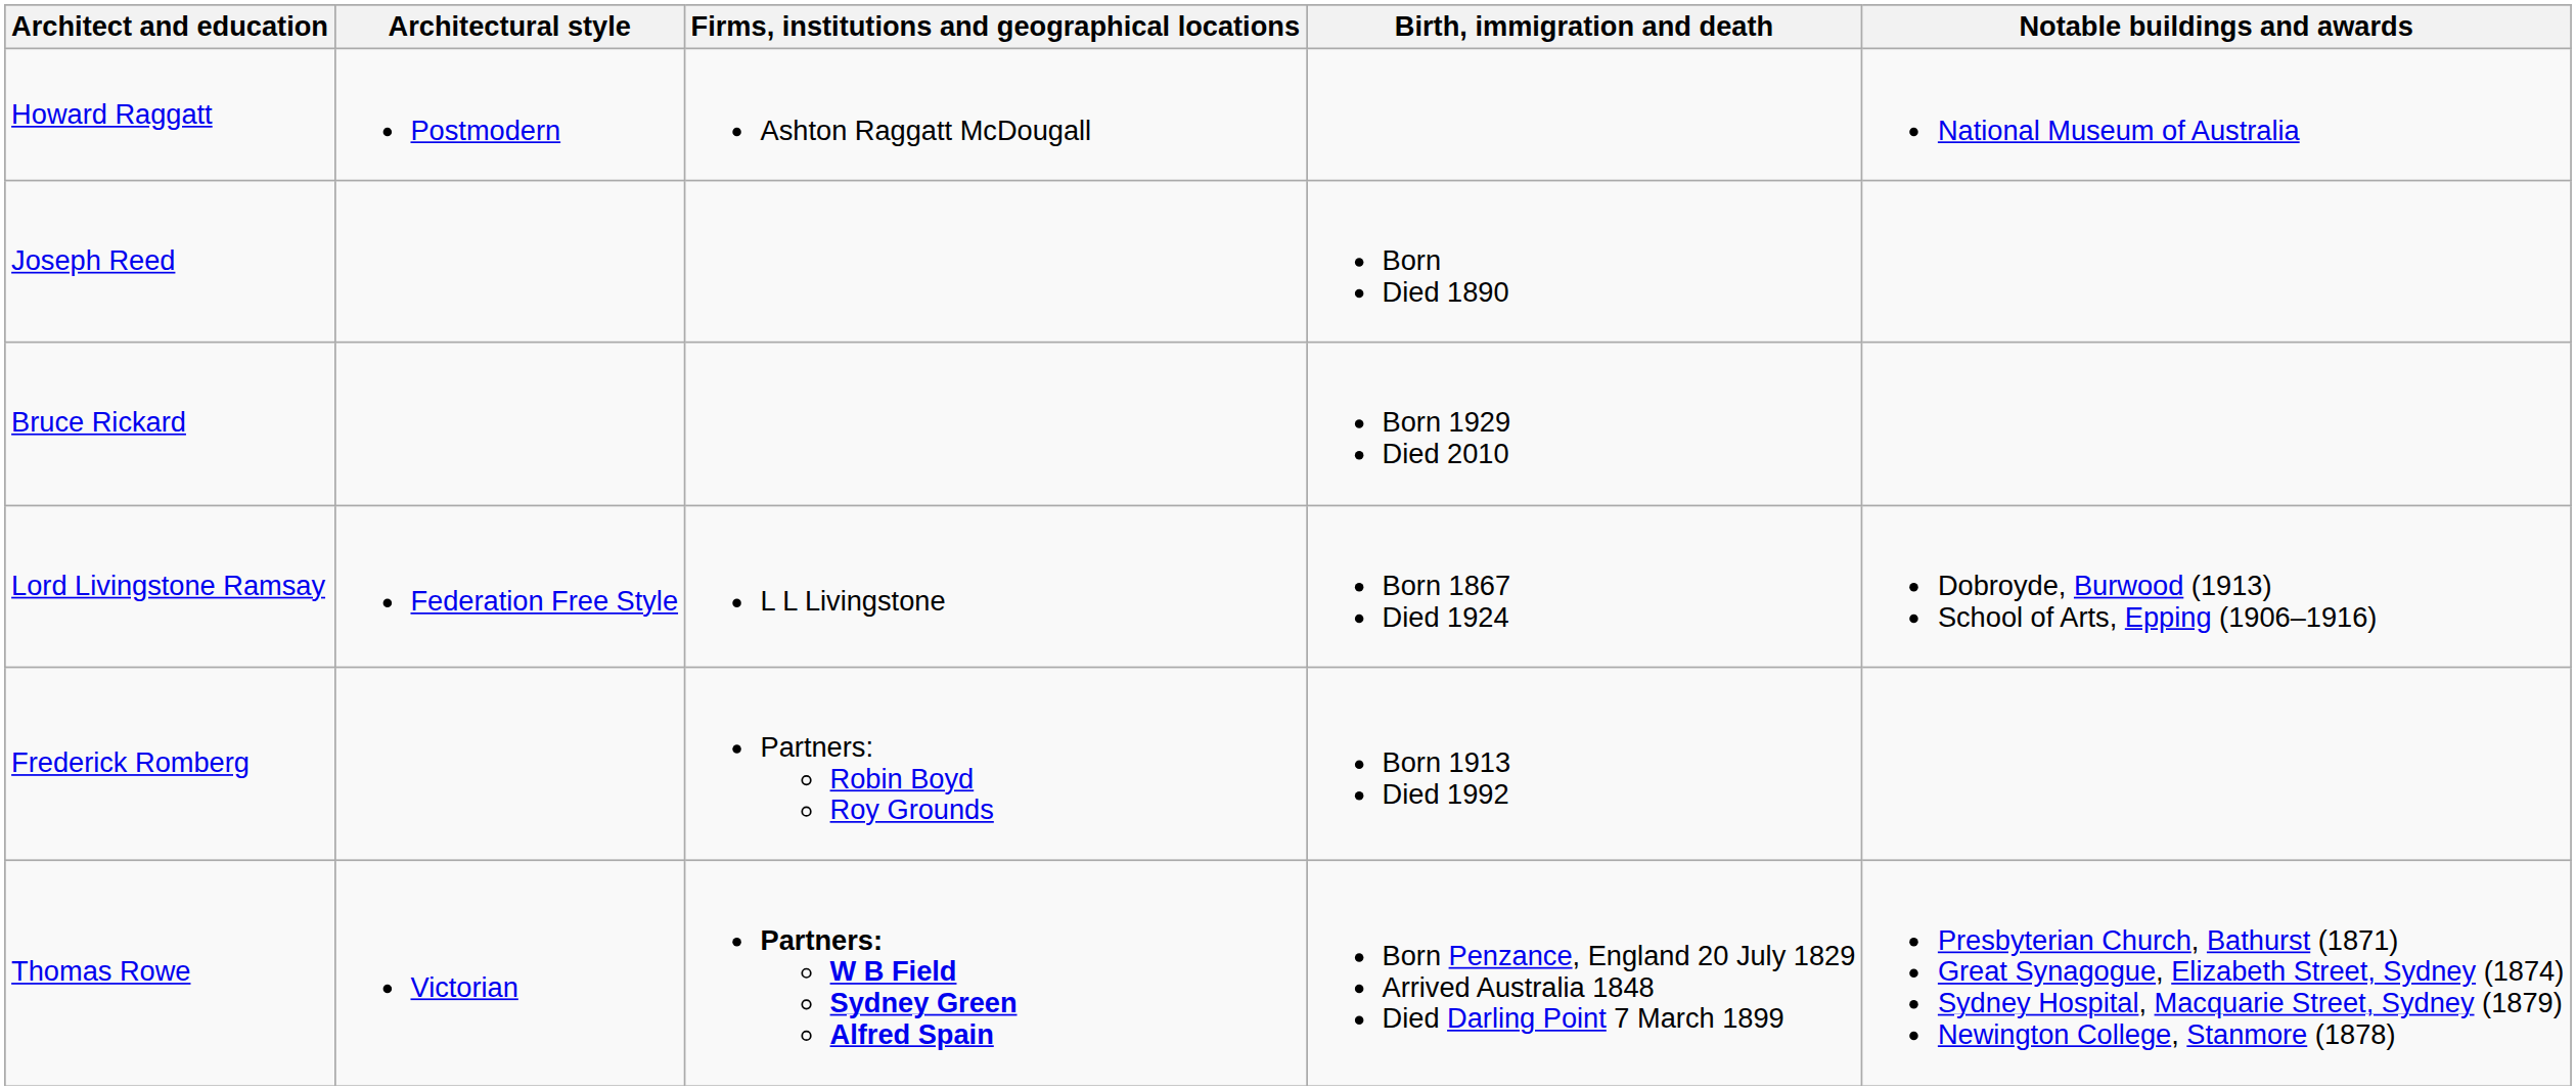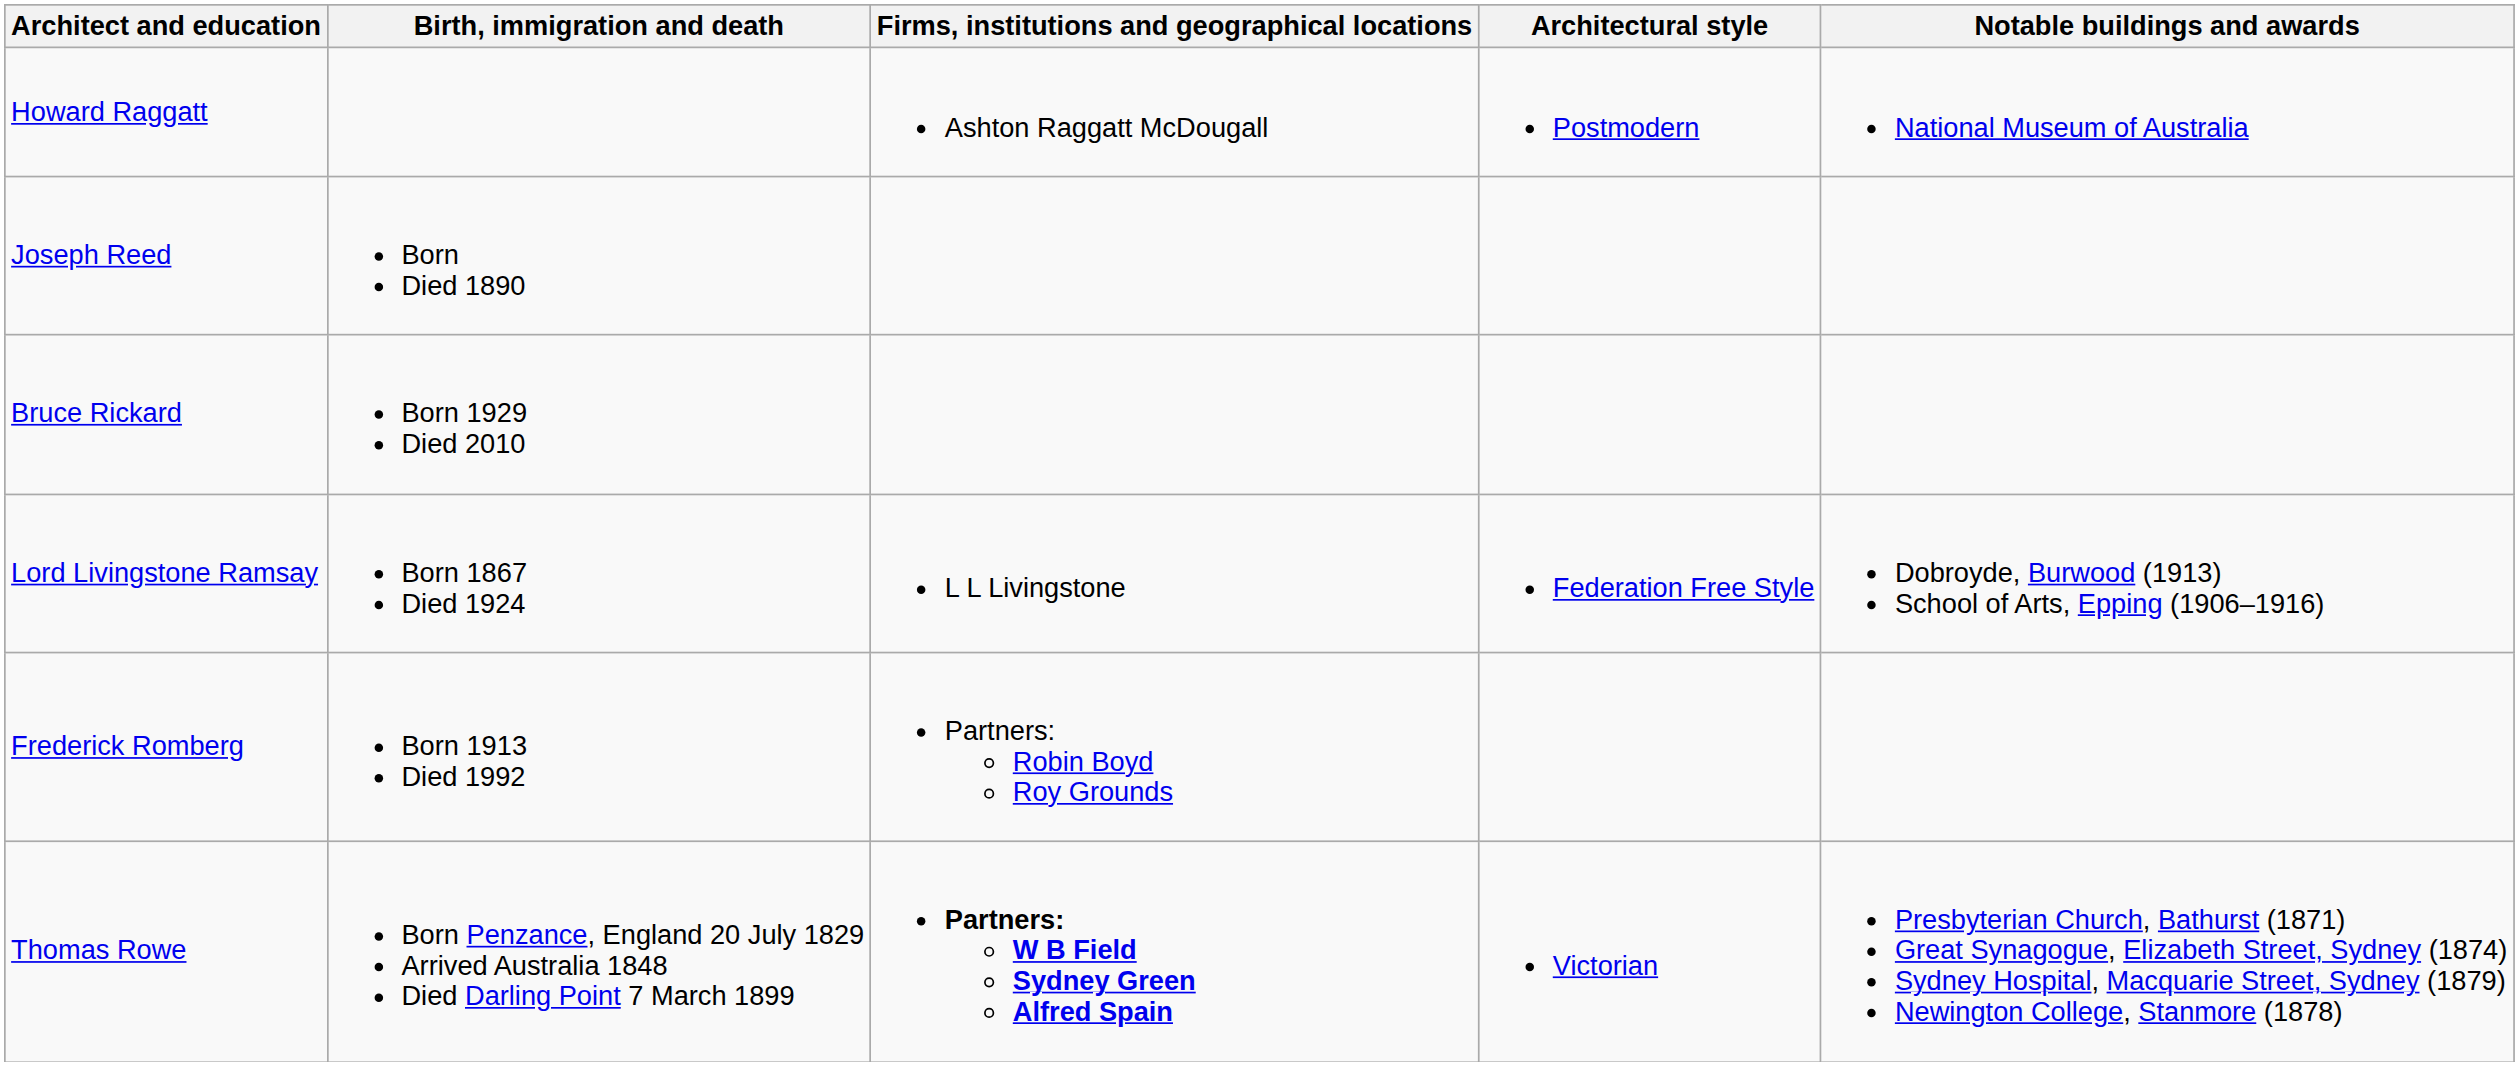columns swapped: Birth, immigration and death <-> Architectural style
